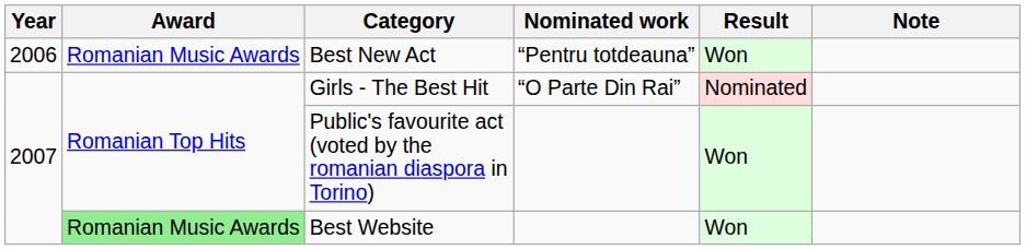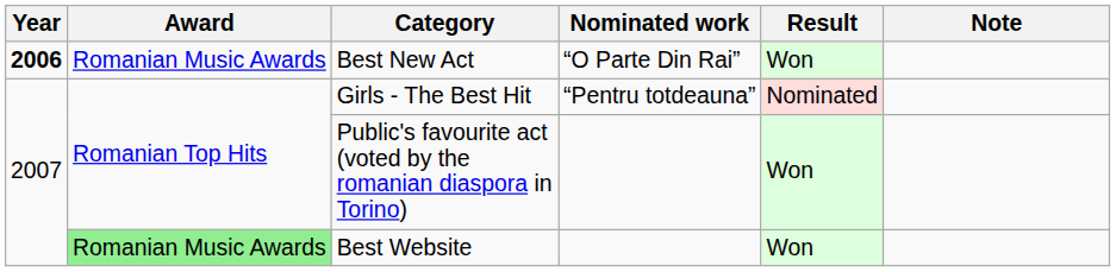Best New Act | Year: normal -> bold
Best New Act | Nominated work: “Pentru totdeauna” -> “O Parte Din Rai”
Girls - The Best Hit | Nominated work: “O Parte Din Rai” -> “Pentru totdeauna”
